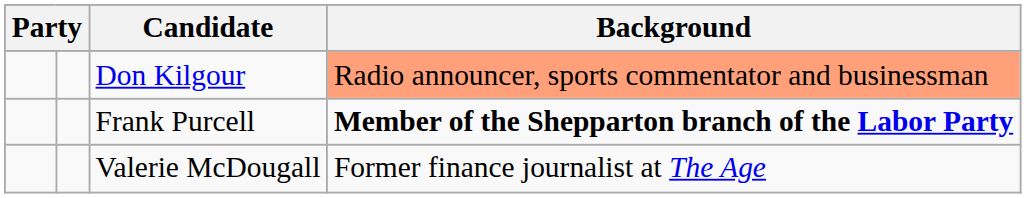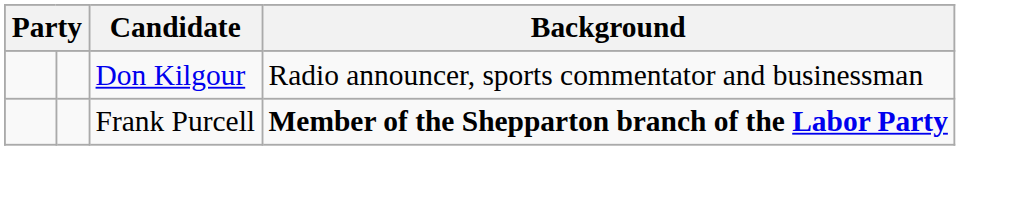Don Kilgour | Background: lightsalmon background -> no background
- row: Valerie McDougall | Former finance journalist at The Age
